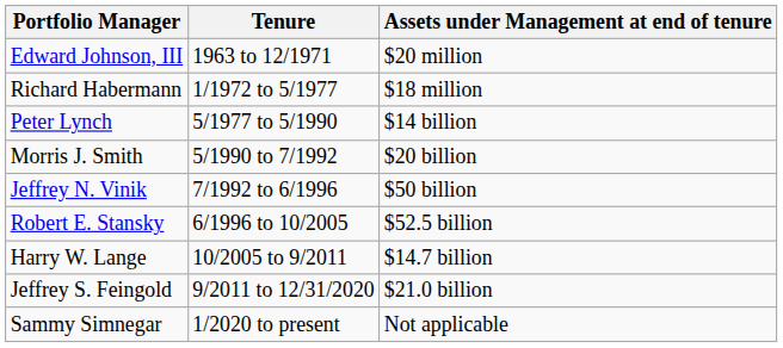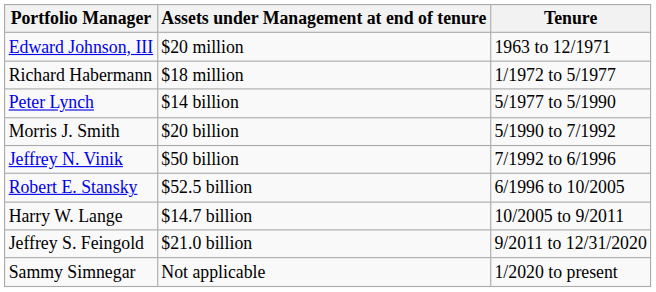columns swapped: Tenure <-> Assets under Management at end of tenure
